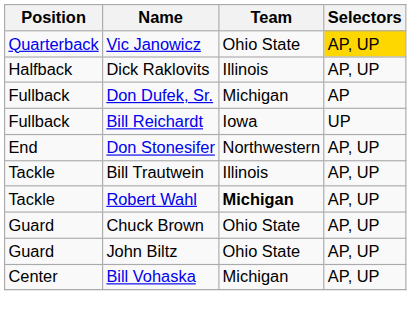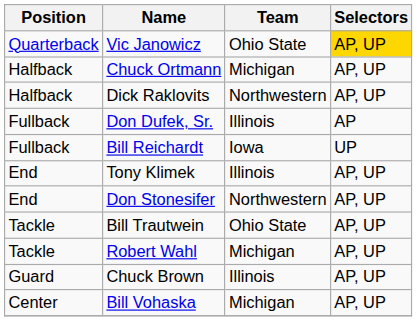+ row: Halfback | Chuck Ortmann | Michigan | AP, UP
Dick Raklovits | Team: Illinois -> Northwestern
Don Dufek, Sr. | Team: Michigan -> Illinois
+ row: End | Tony Klimek | Illinois | AP, UP
Bill Trautwein | Team: Illinois -> Ohio State
Robert Wahl | Team: bold -> normal
Chuck Brown | Team: Ohio State -> Illinois
- row: Guard | John Biltz | Ohio State | AP, UP
